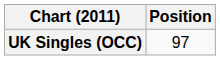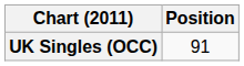UK Singles (OCC) | Position: 97 -> 91
